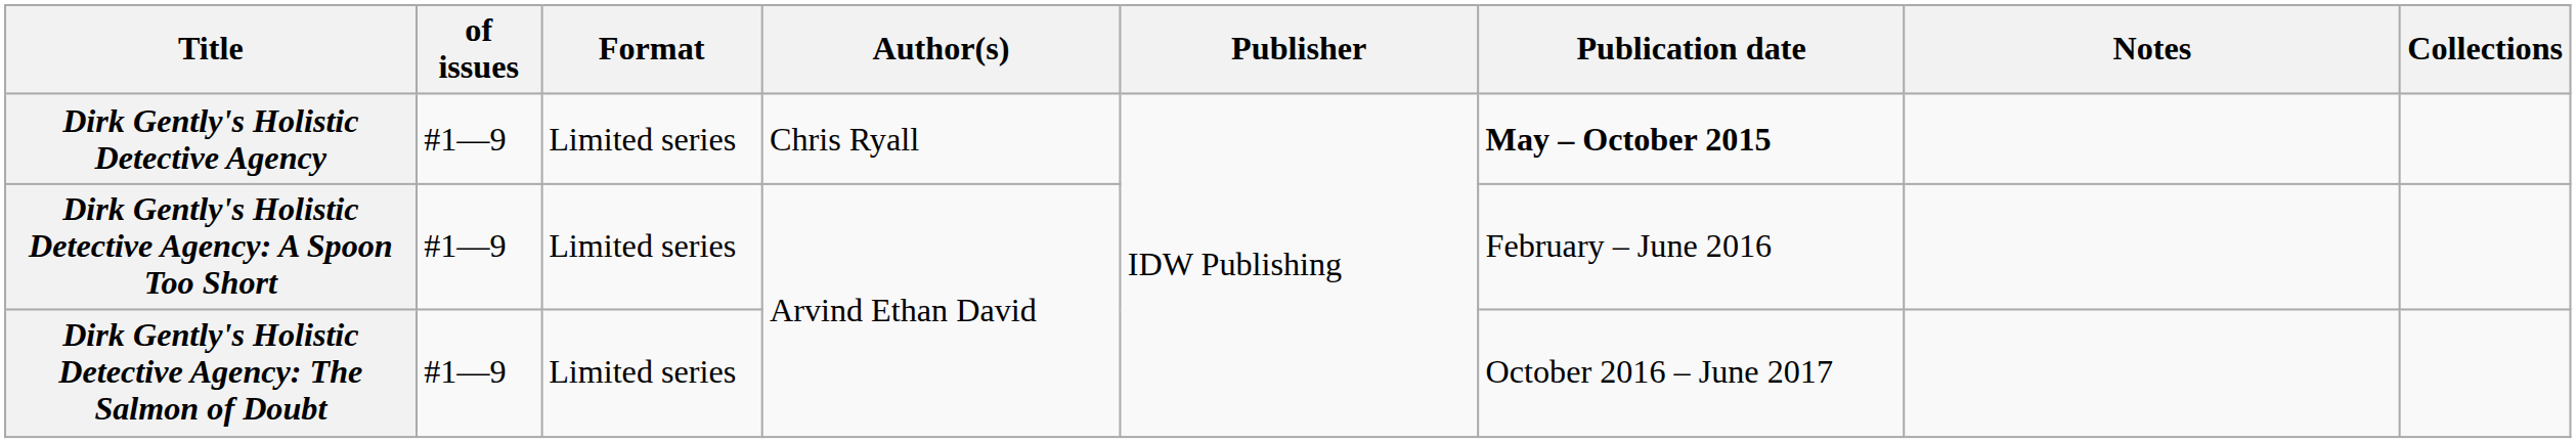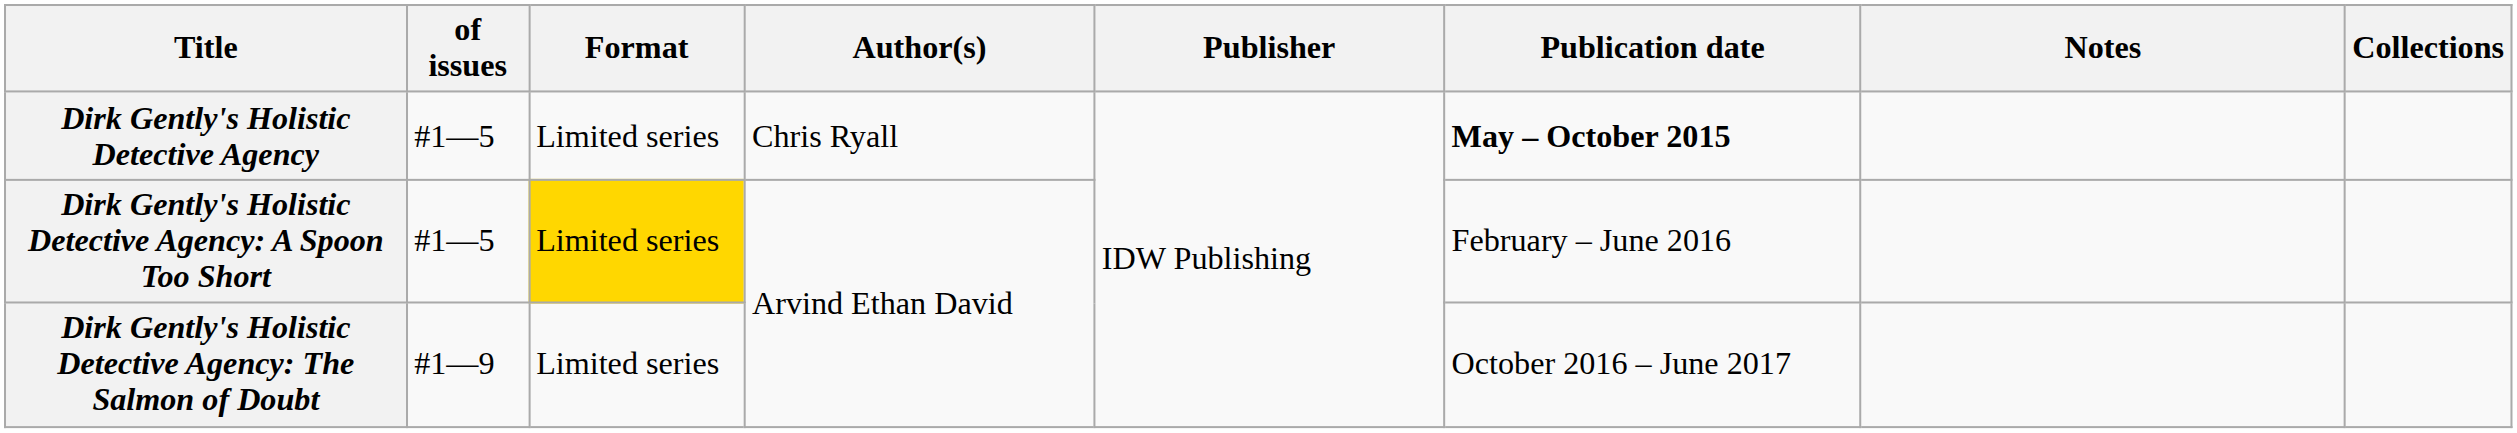Dirk Gently's Holistic Detective Agency | of issues: #1—9 -> #1—5
Dirk Gently's Holistic Detective Agency: A Spoon Too Short | of issues: #1—9 -> #1—5
Dirk Gently's Holistic Detective Agency: A Spoon Too Short | Format: no background -> gold background
